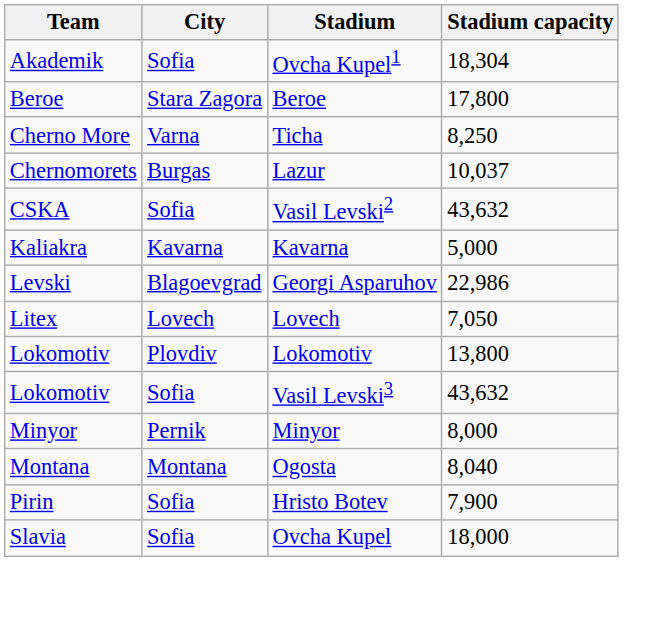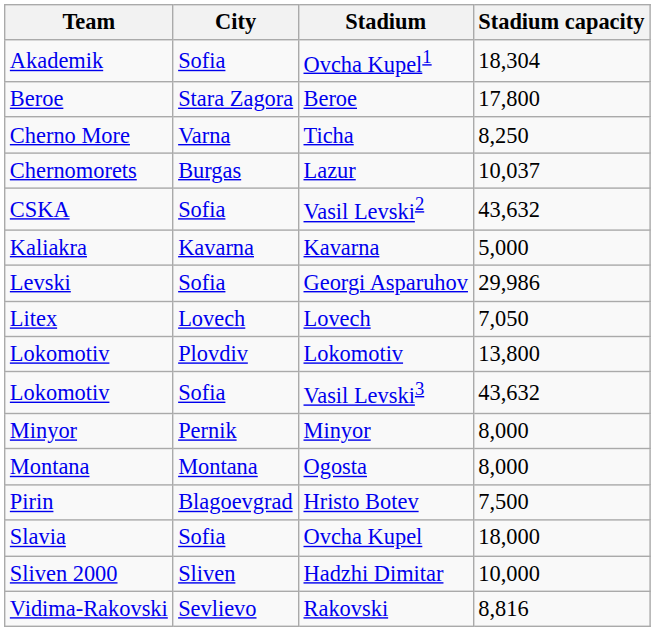Georgi Asparuhov | City: Blagoevgrad -> Sofia
Georgi Asparuhov | Stadium capacity: 22,986 -> 29,986
Ogosta | Stadium capacity: 8,040 -> 8,000
Hristo Botev | City: Sofia -> Blagoevgrad
Hristo Botev | Stadium capacity: 7,900 -> 7,500
+ row: Sliven 2000 | Sliven | Hadzhi Dimitar | 10,000
+ row: Vidima-Rakovski | Sevlievo | Rakovski | 8,816
